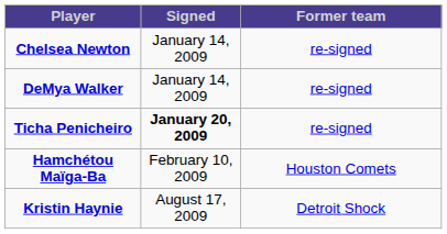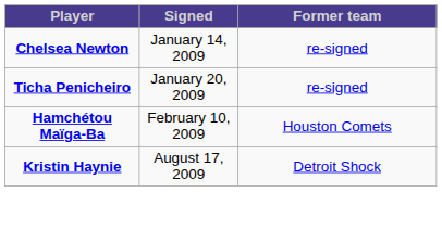- row: DeMya Walker | January 14, 2009 | re-signed
Ticha Penicheiro | Signed: bold -> normal
